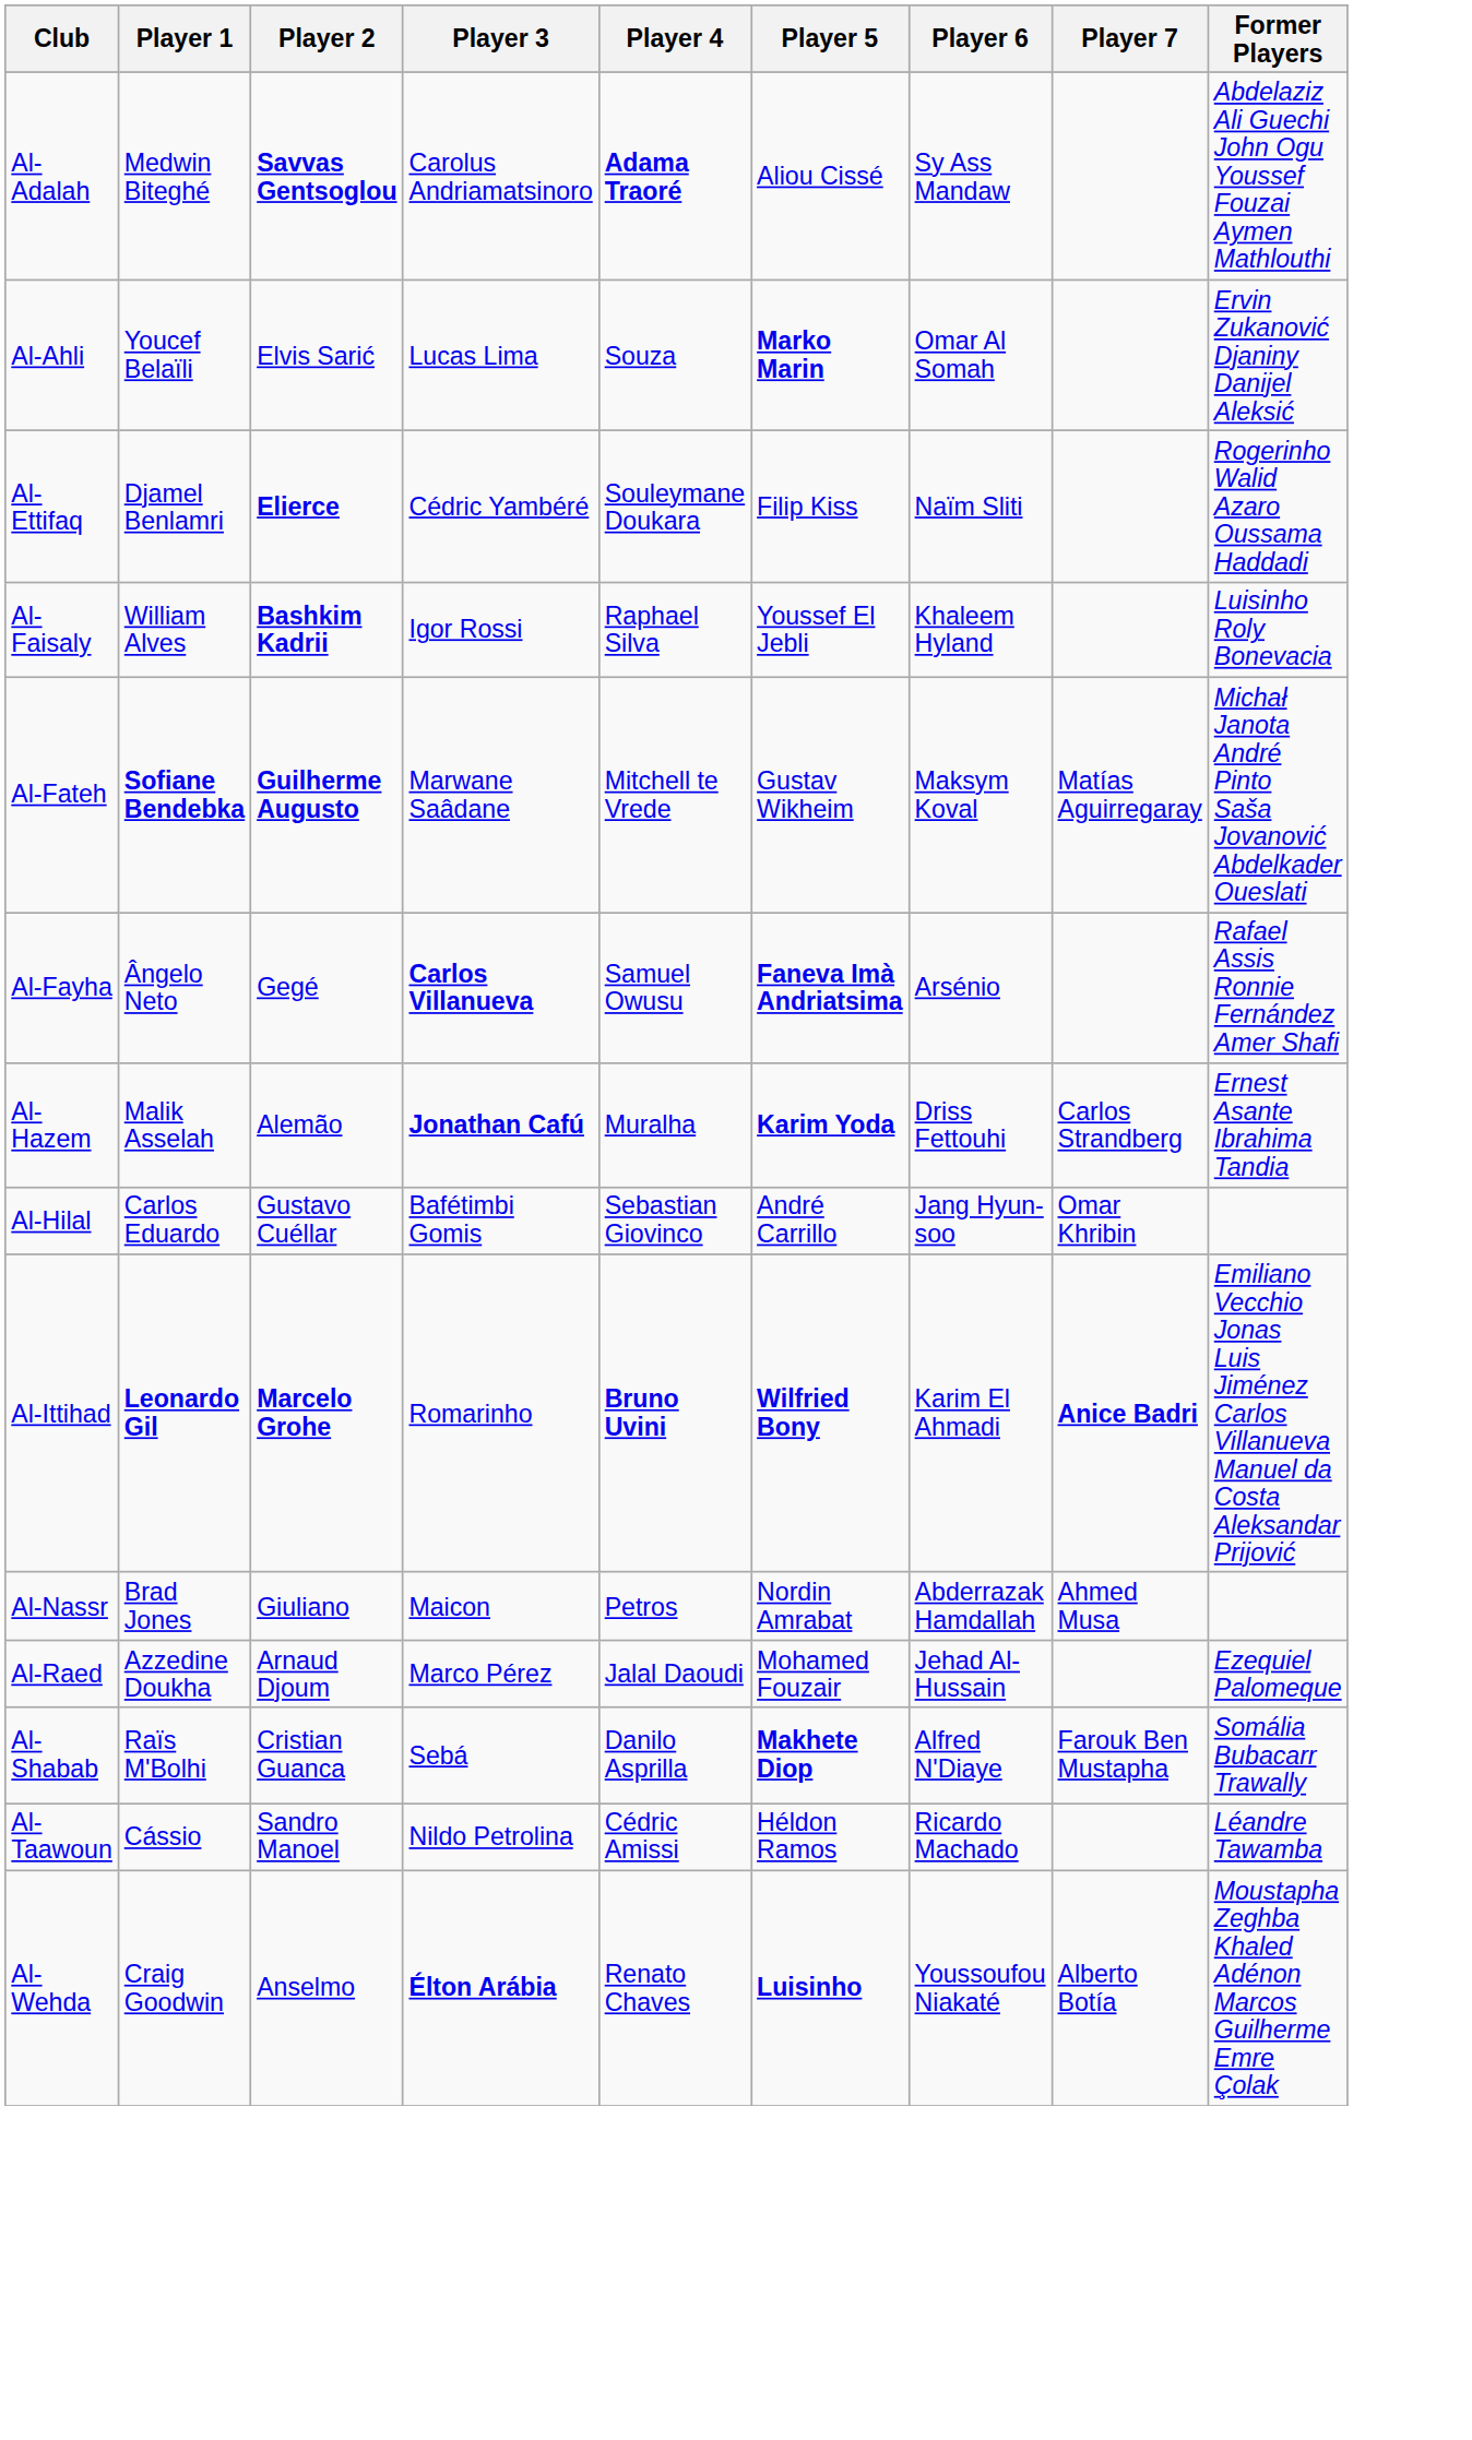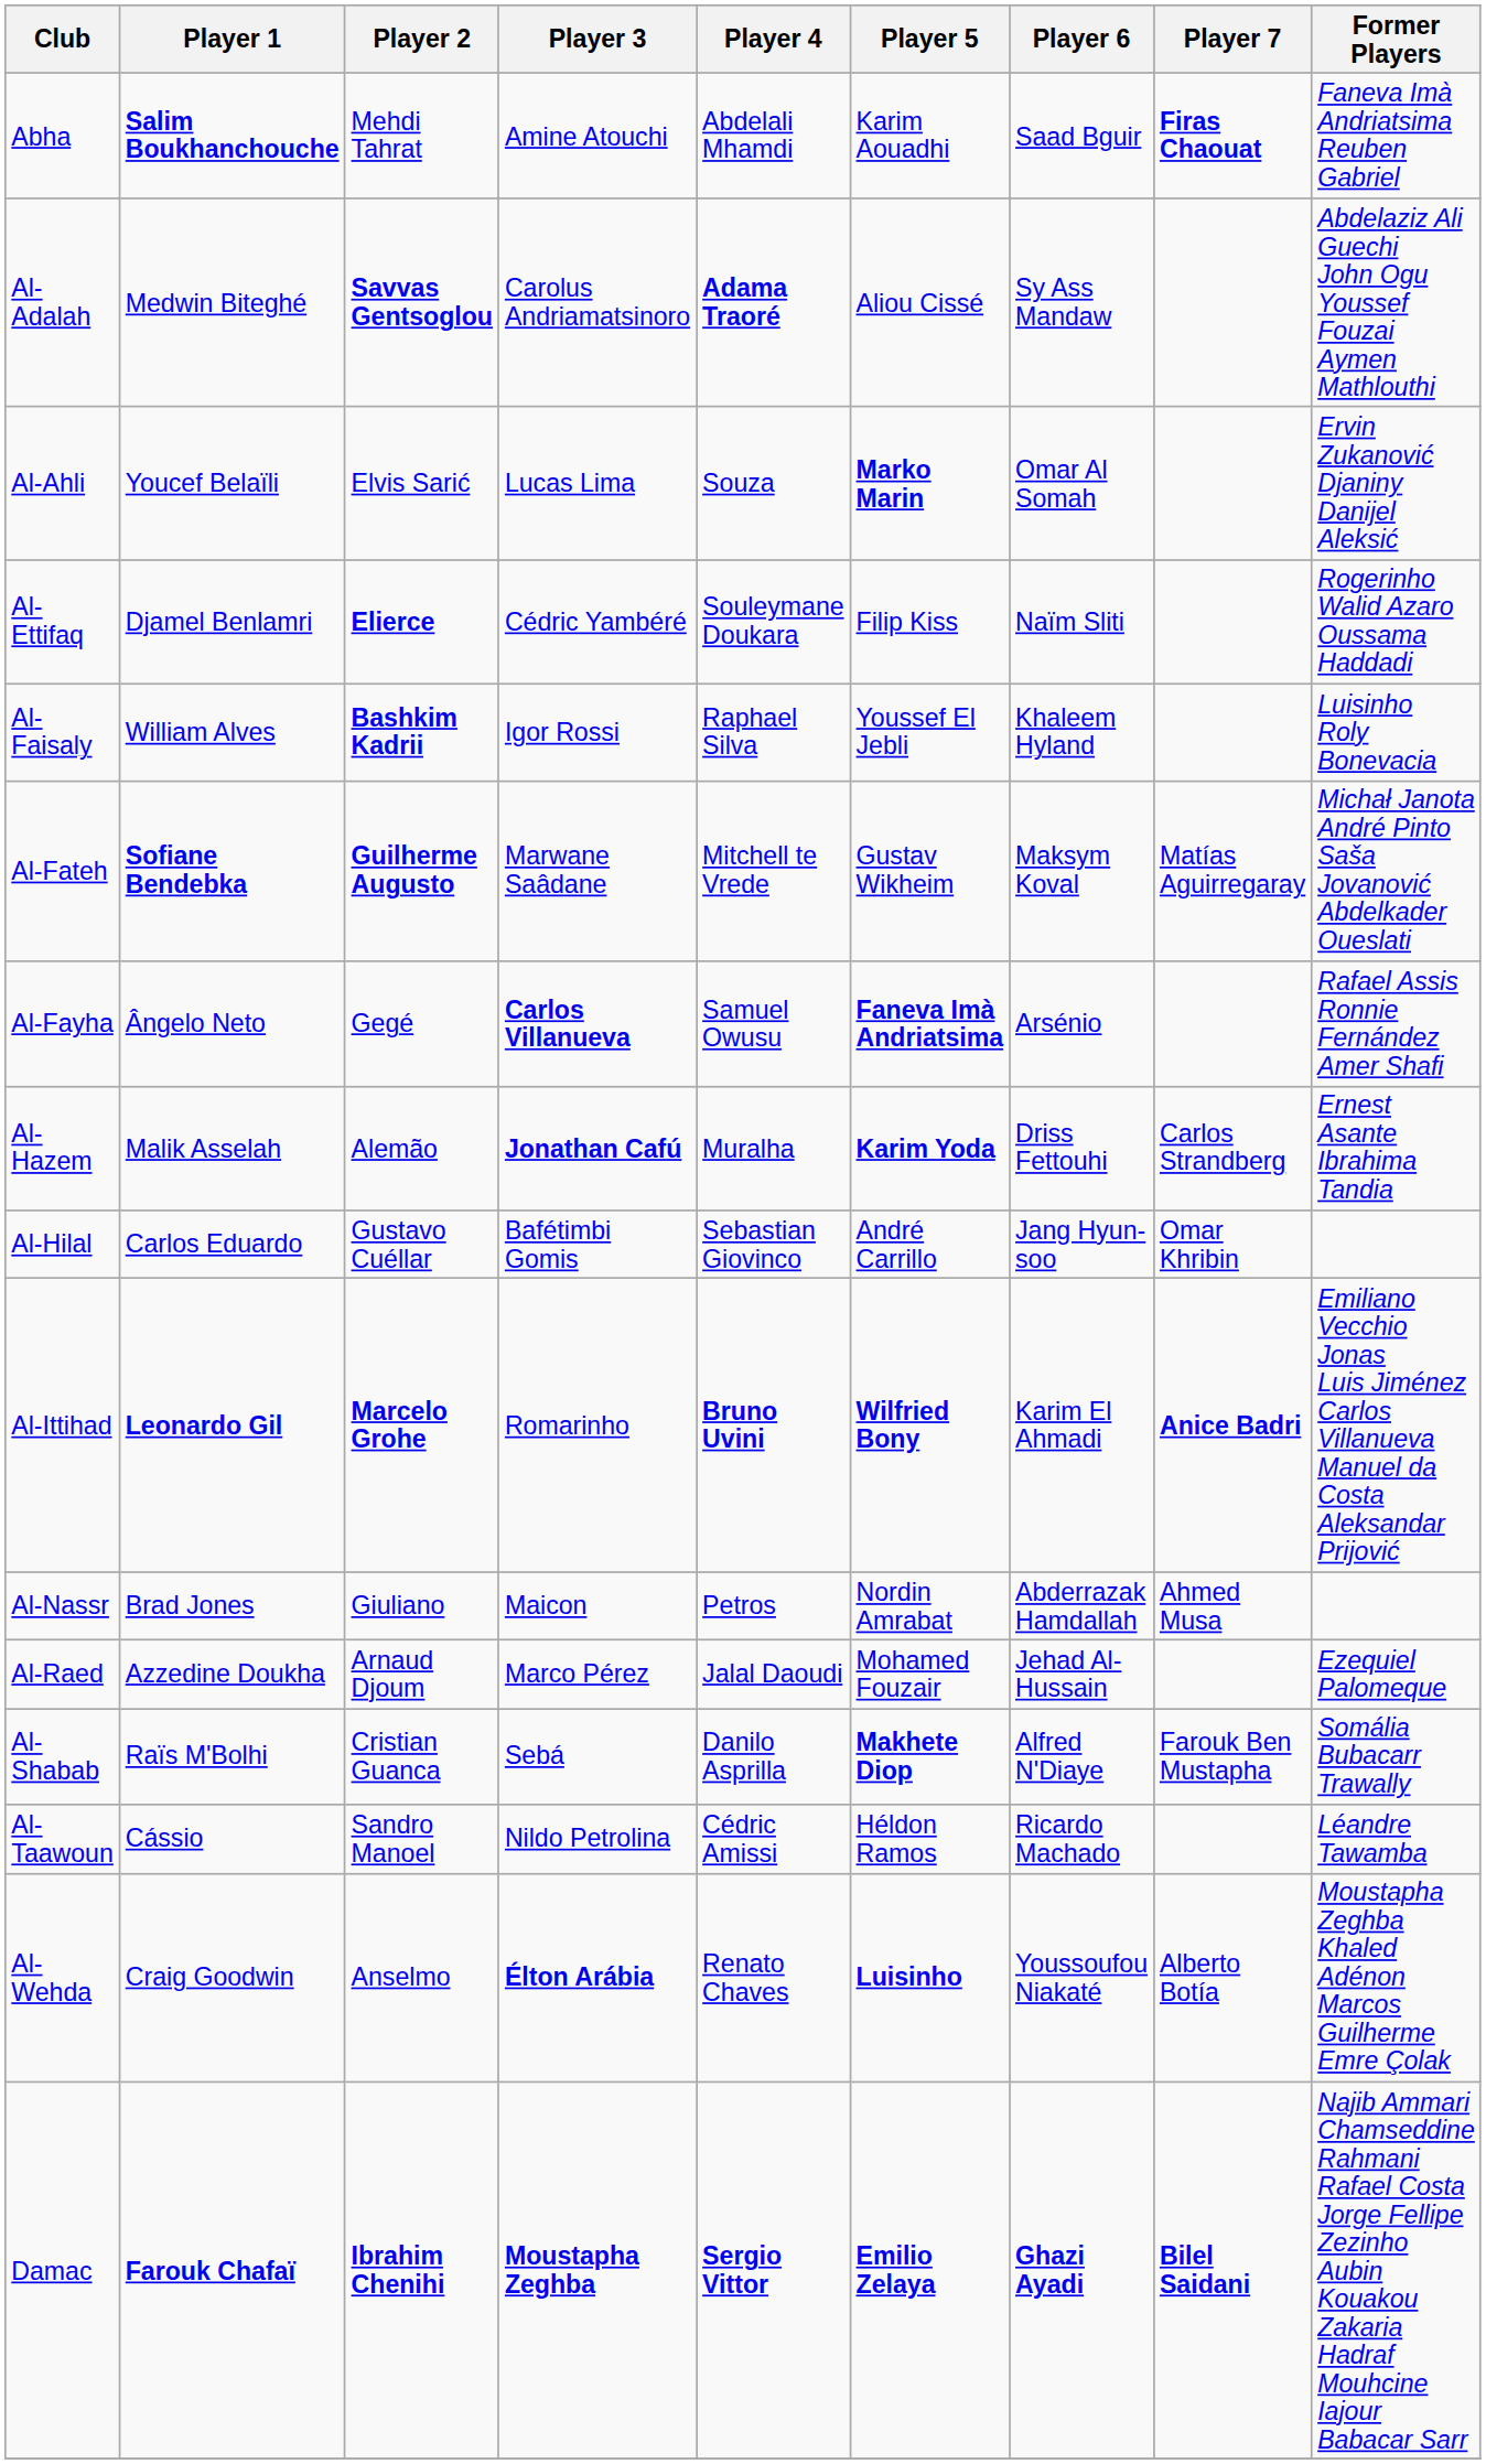+ row: Abha | Salim Boukhanchouche | Mehdi Tahrat | Amine Atouchi | Abdelali Mhamdi | Karim Aouadhi | Saad Bguir | Firas Chaouat | Faneva Imà Andriatsima Reuben Gabriel
+ row: Damac | Farouk Chafaï | Ibrahim Chenihi | Moustapha Zeghba | Sergio Vittor | Emilio Zelaya | Ghazi Ayadi | Bilel Saidani | Najib Ammari Chamseddine Rahmani Rafael Costa Jorge Fellipe Zezinho Aubin Kouakou Zakaria Hadraf Mouhcine Iajour Babacar Sarr
